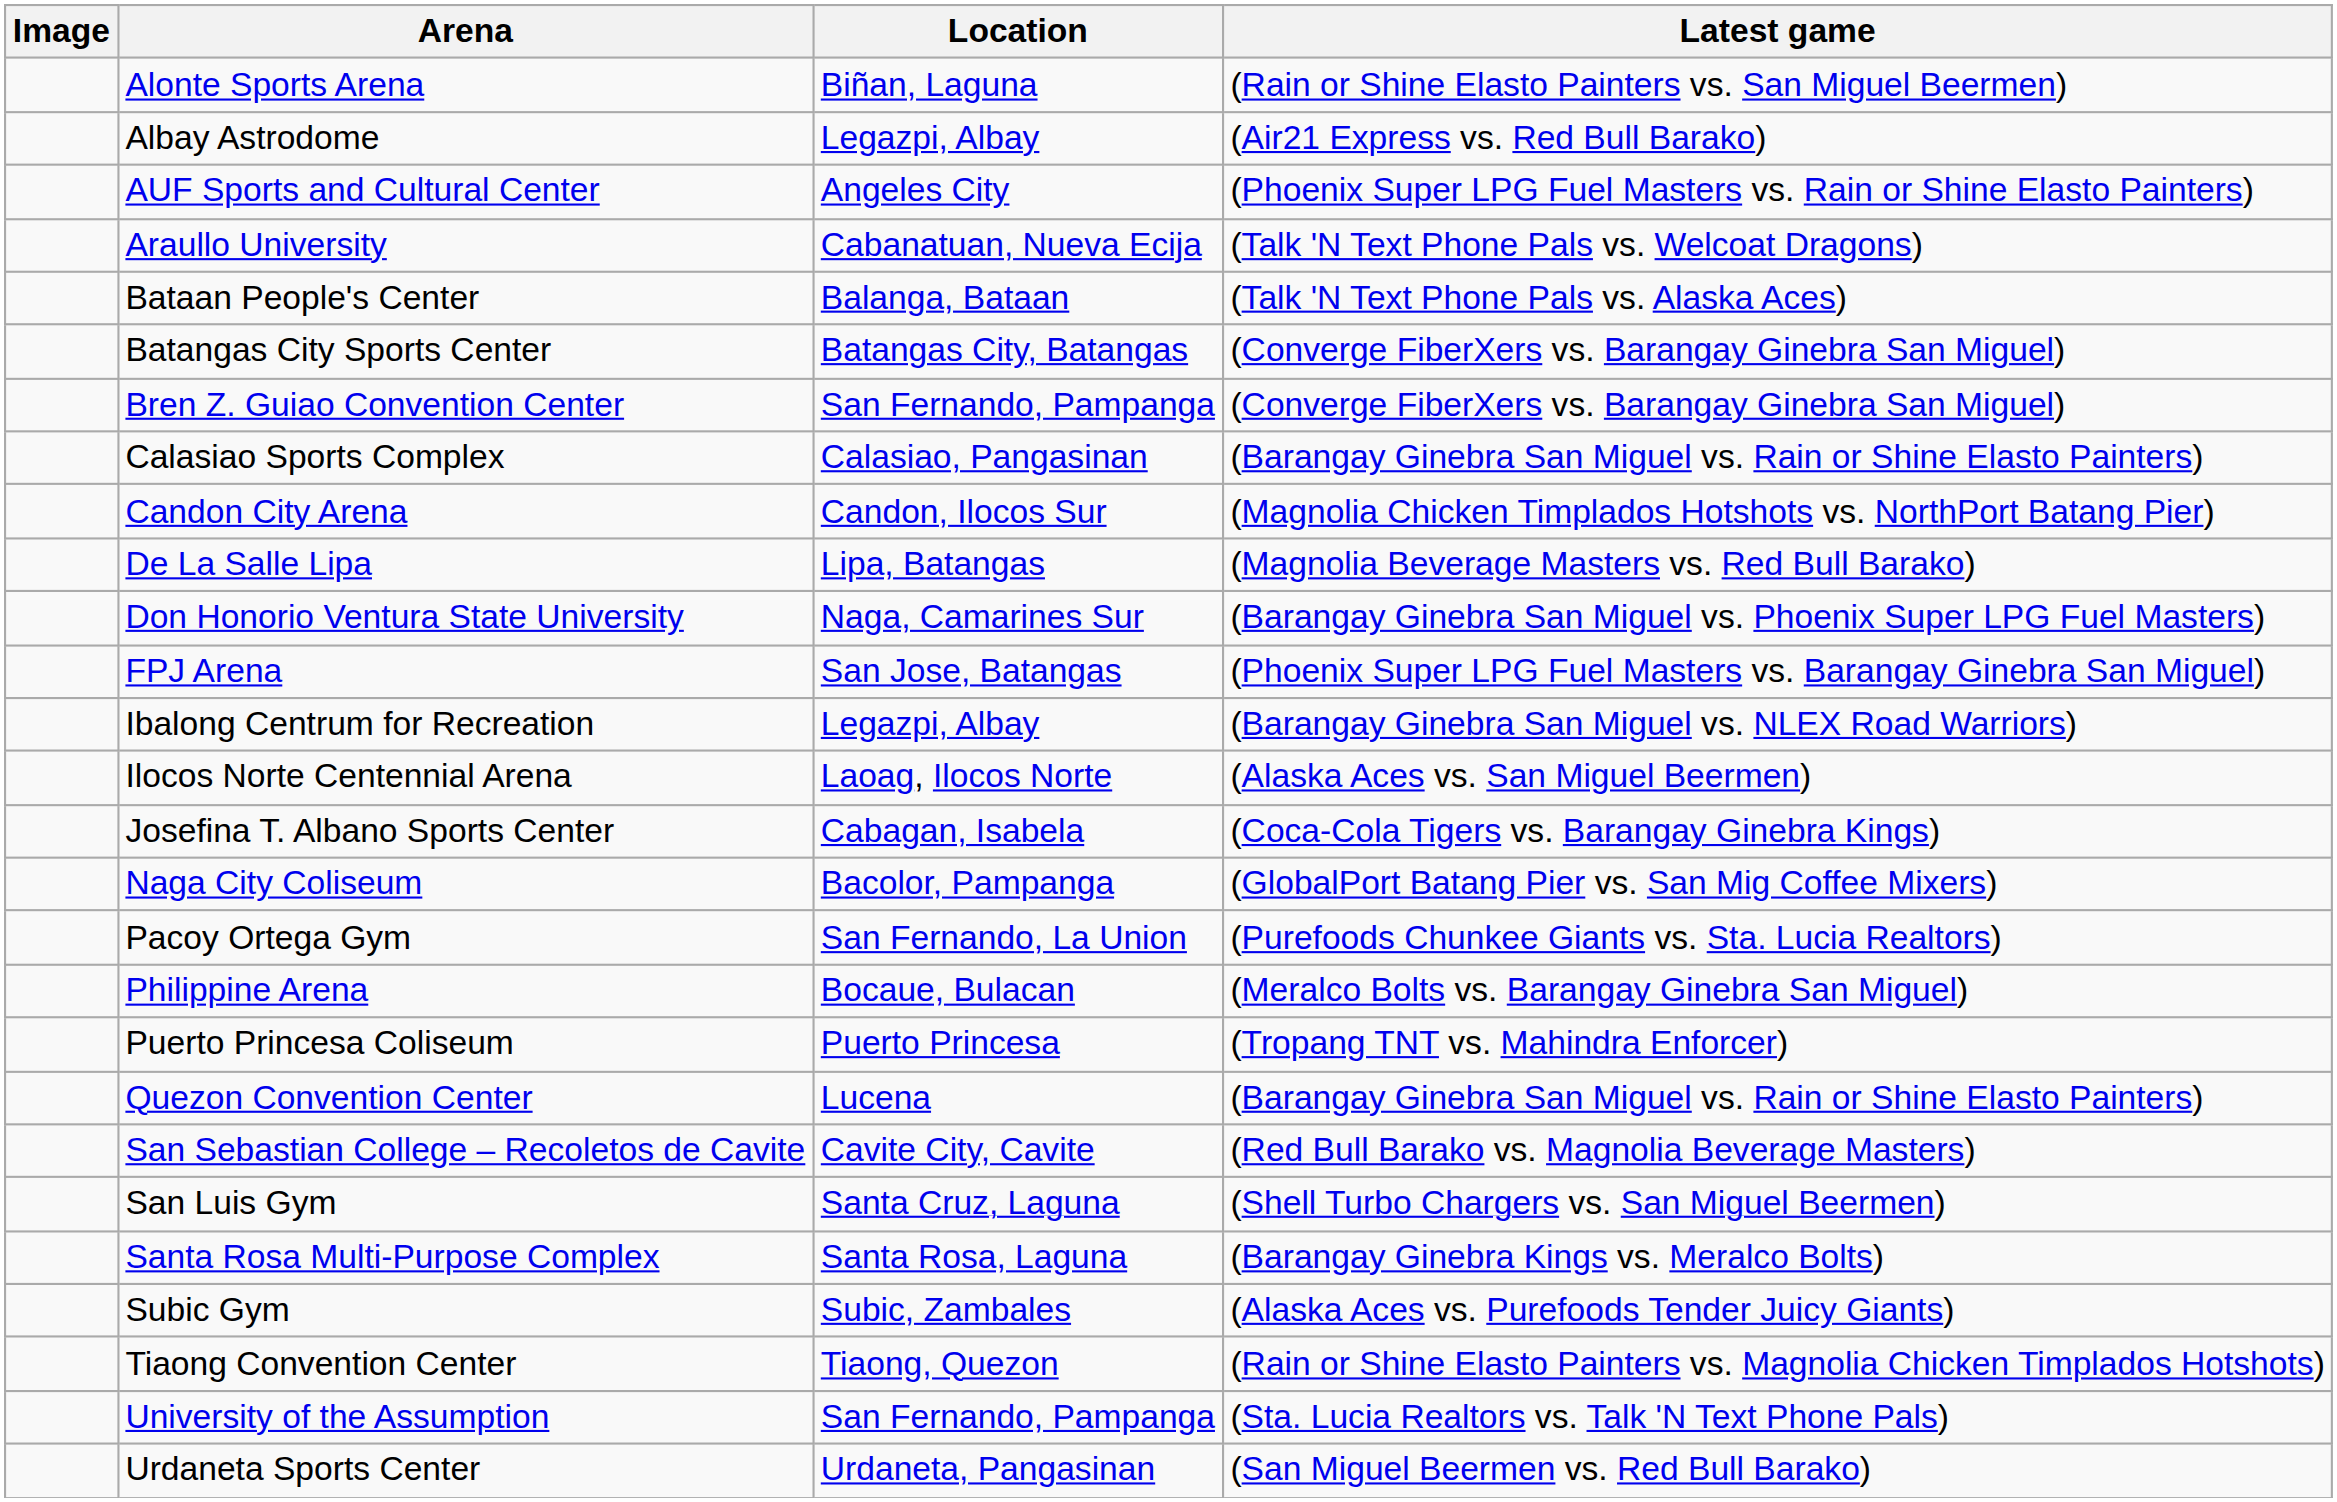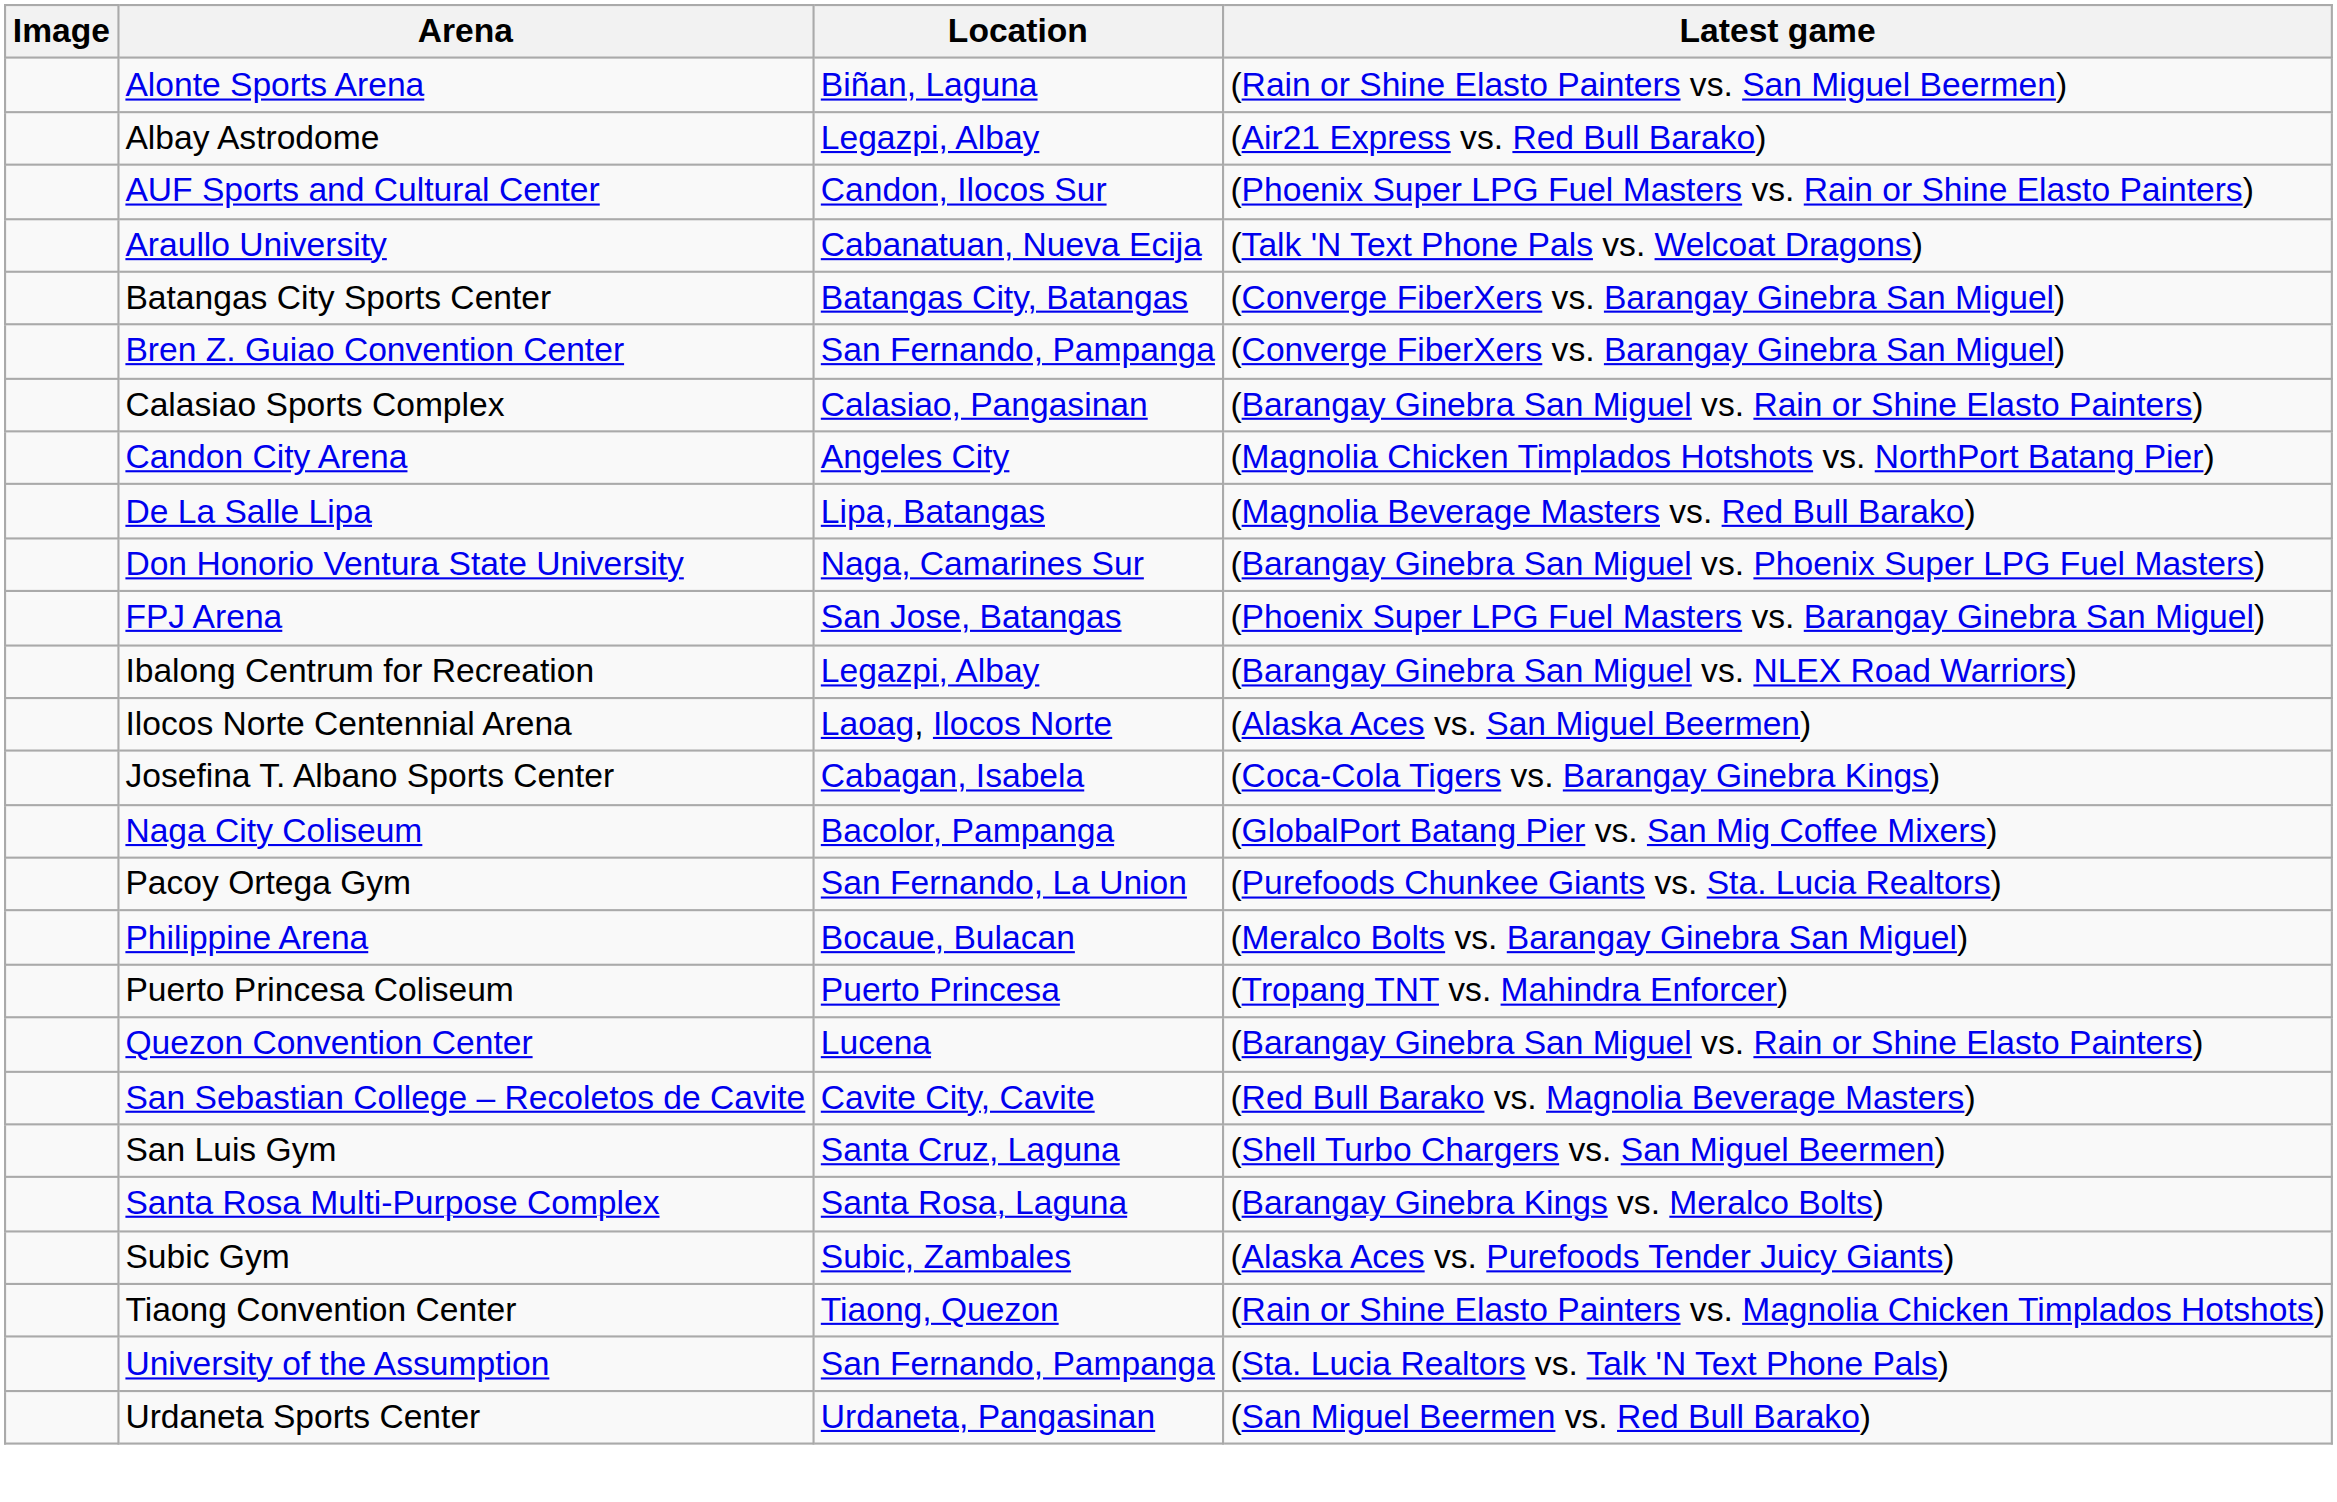AUF Sports and Cultural Center | Location: Angeles City -> Candon, Ilocos Sur
- row: Bataan People's Center | Balanga, Bataan | (Talk 'N Text Phone Pals vs. Alaska Aces)
Candon City Arena | Location: Candon, Ilocos Sur -> Angeles City
